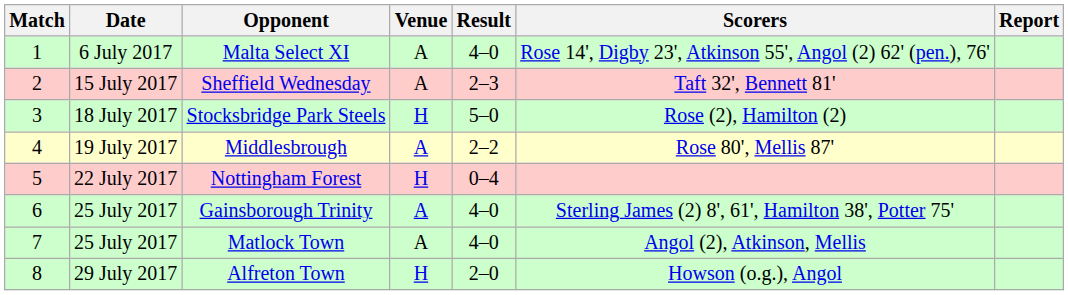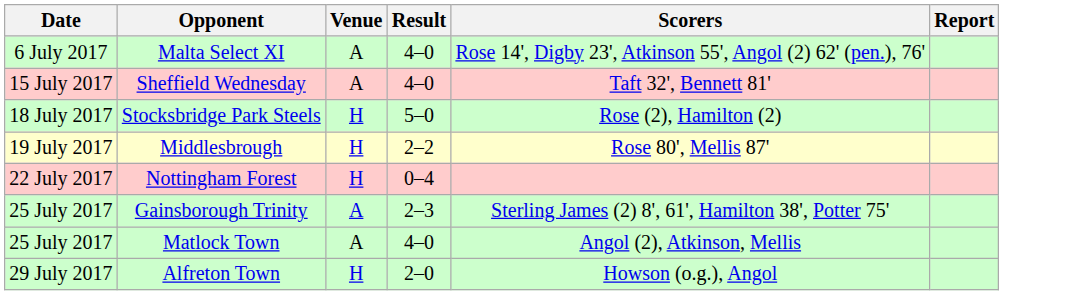- column: Match | 1 | 2 | 3 | 4 | 5 | 6 | 7 | 8
Sheffield Wednesday | Result: 2–3 -> 4–0
Middlesbrough | Venue: A -> H
Gainsborough Trinity | Result: 4–0 -> 2–3
